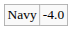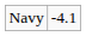Navy | column 2: -4.0 -> -4.1
